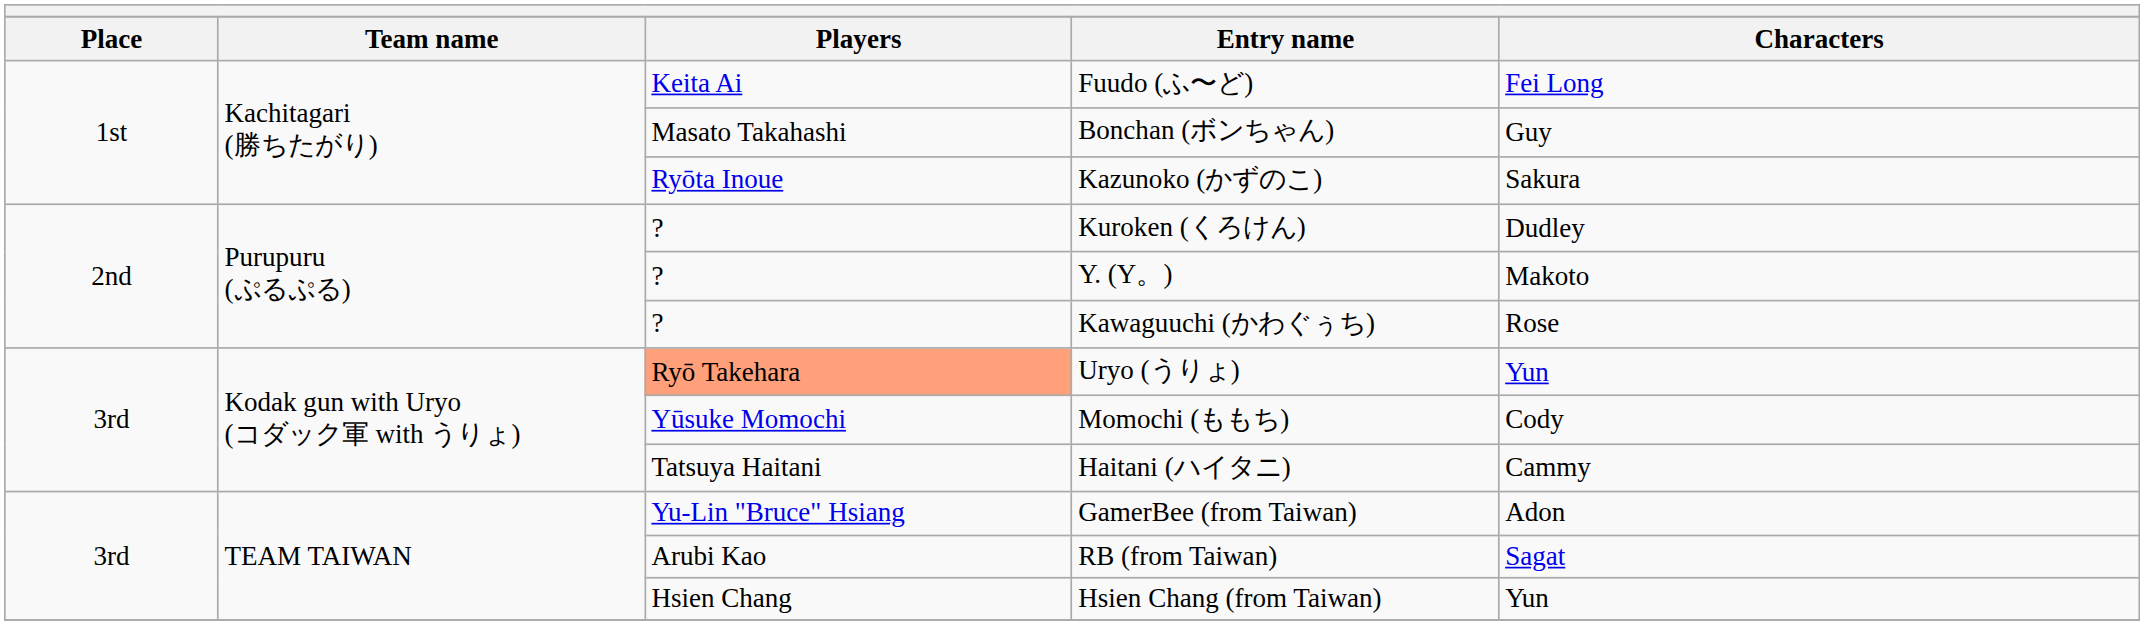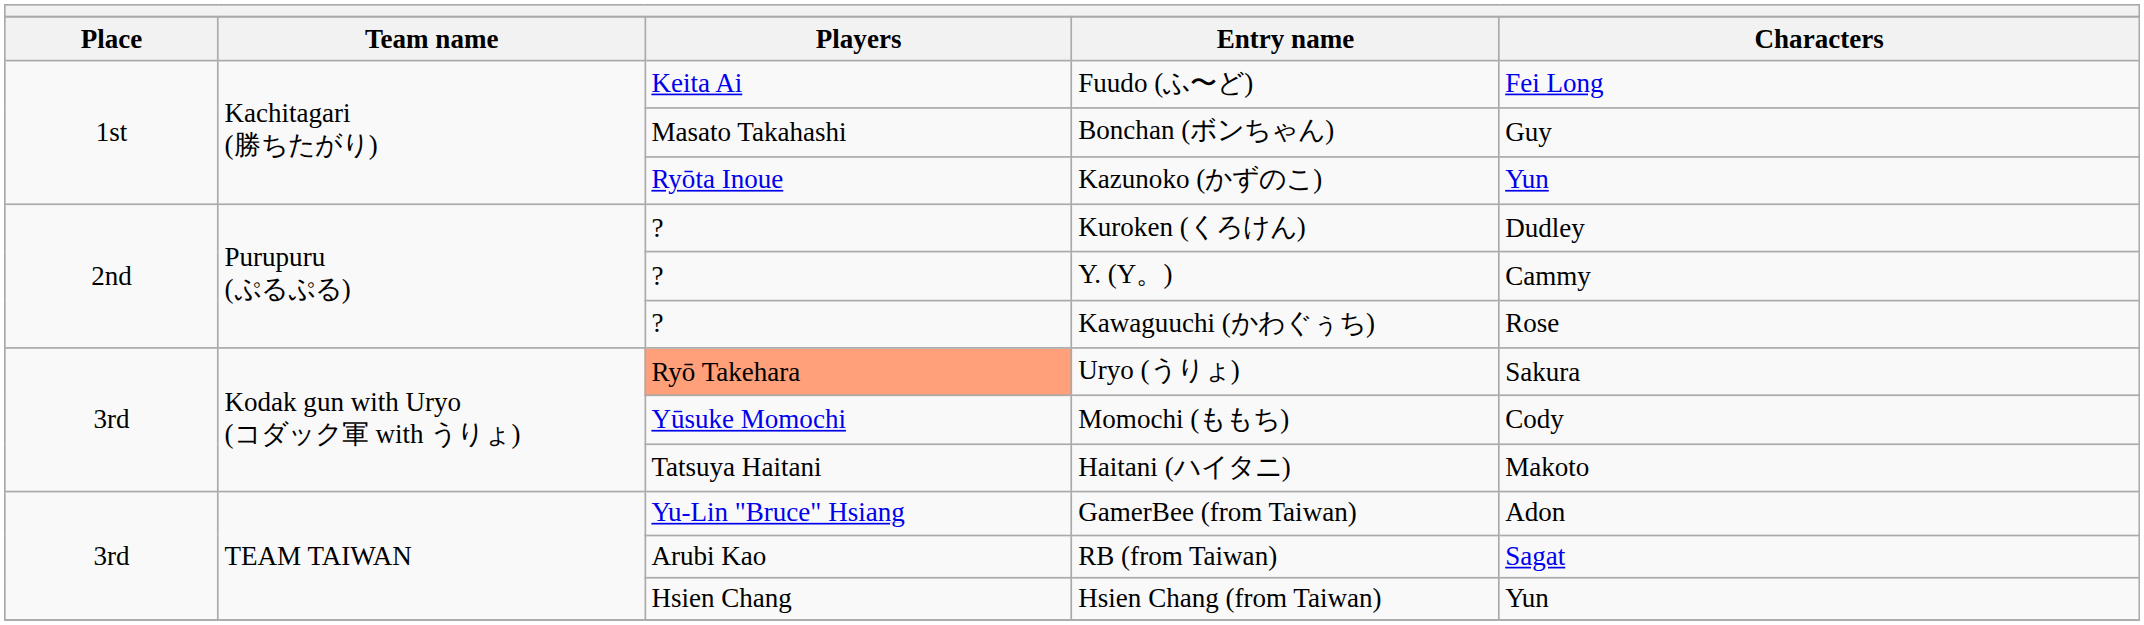Kazunoko (かずのこ) | Characters: Sakura -> Yun
Y. (Y。) | Characters: Makoto -> Cammy
Uryo (うりょ) | Characters: Yun -> Sakura
Haitani (ハイタニ) | Characters: Cammy -> Makoto
